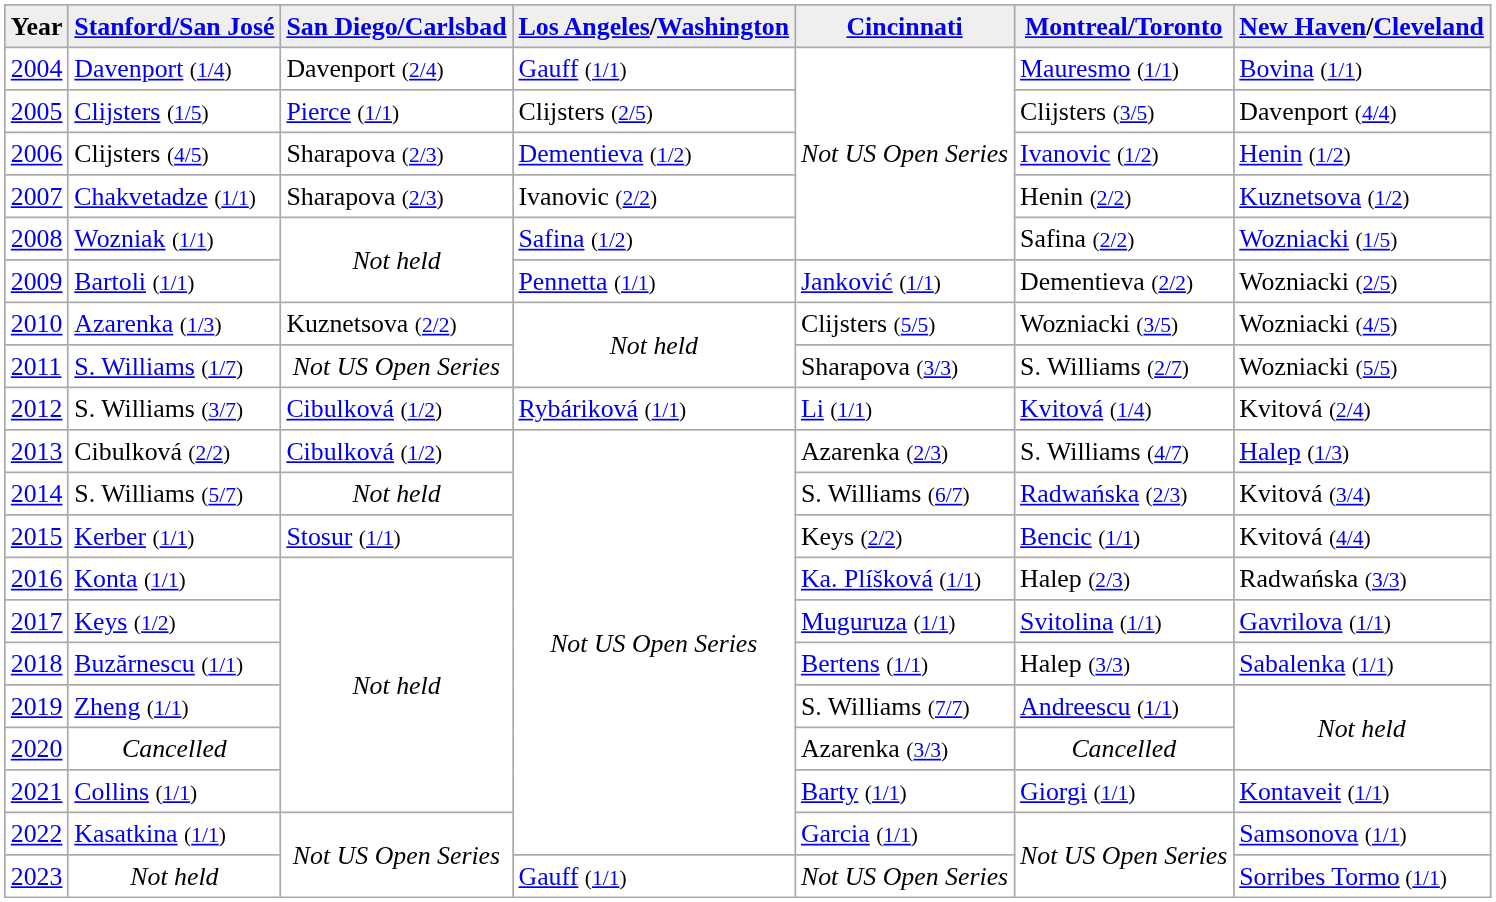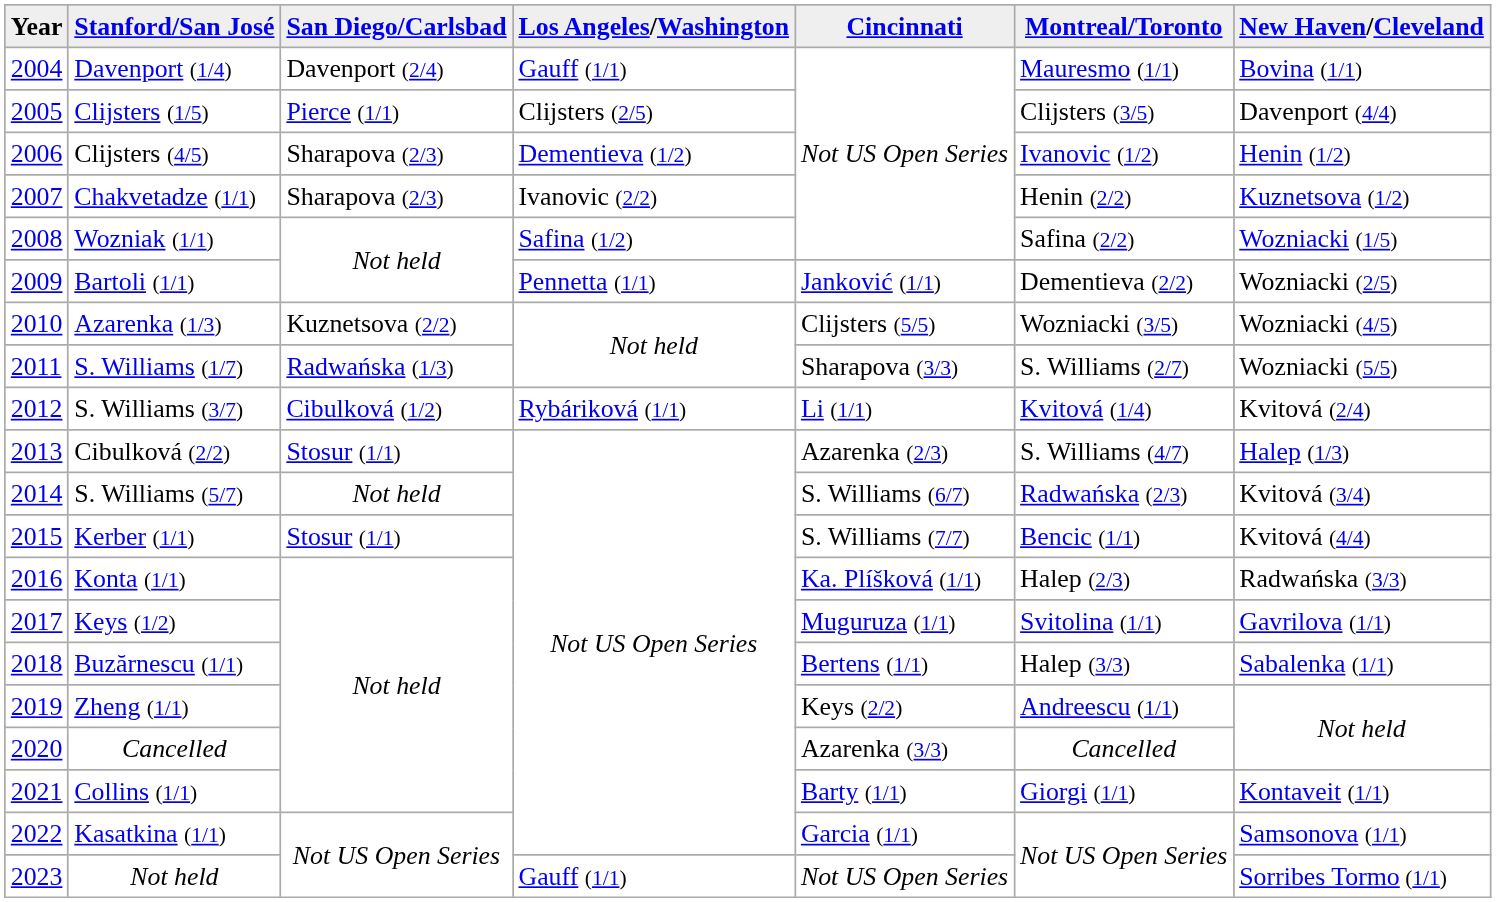S. Williams (1/7) | San Diego/Carlsbad: Not US Open Series -> Radwańska (1/3)
Cibulková (2/2) | San Diego/Carlsbad: Cibulková (1/2) -> Stosur (1/1)
Kerber (1/1) | Cincinnati: Keys (2/2) -> S. Williams (7/7)
Zheng (1/1) | Cincinnati: S. Williams (7/7) -> Keys (2/2)
